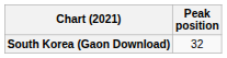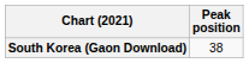South Korea (Gaon Download) | Peak position: 32 -> 38
